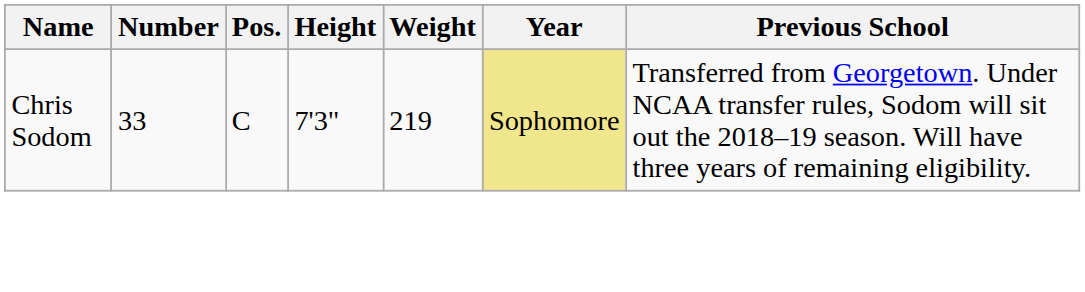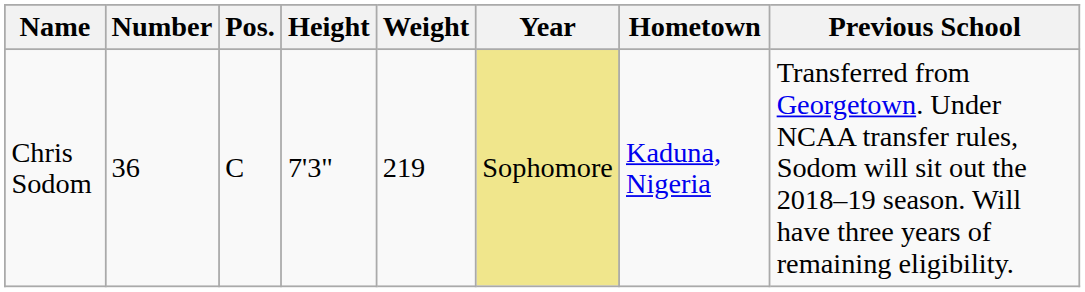+ column: Hometown | Kaduna, Nigeria
Chris Sodom | Number: 33 -> 36
